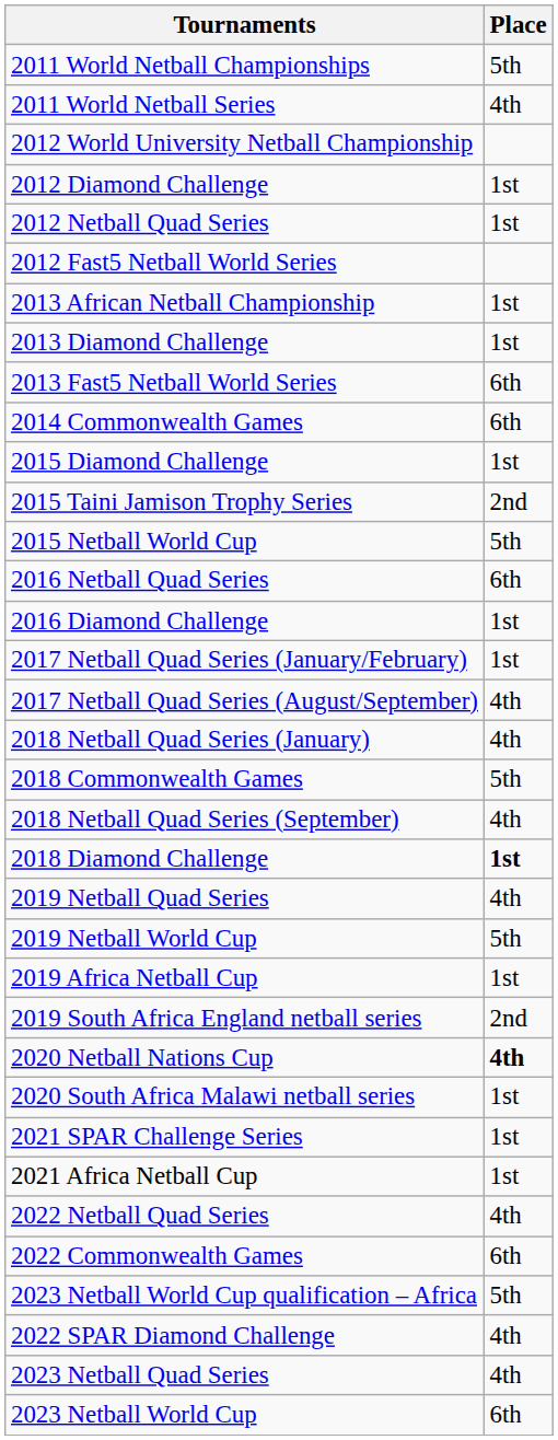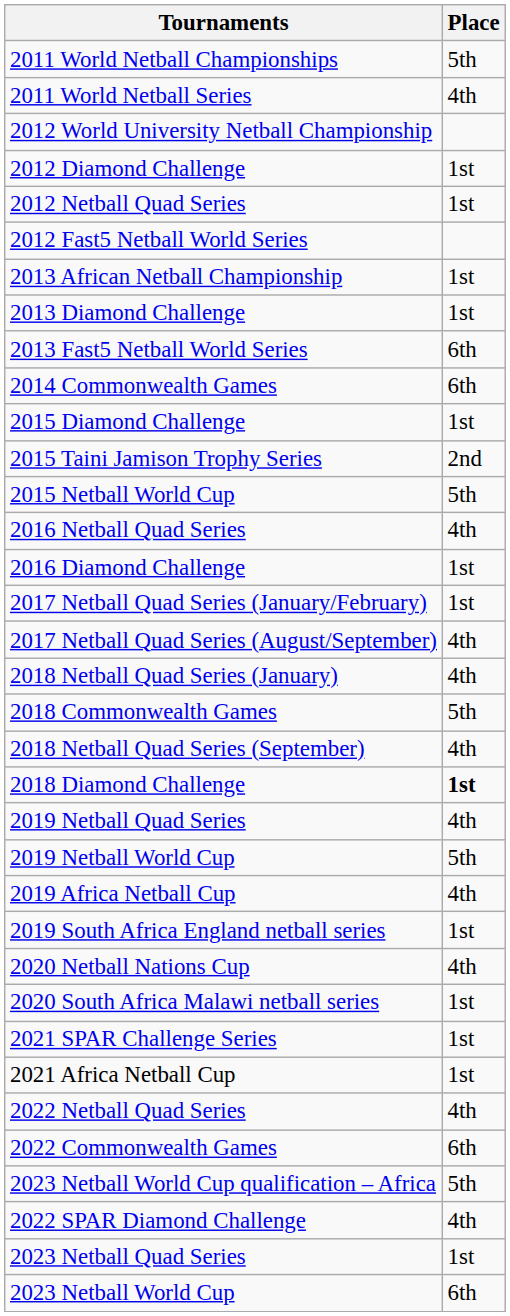2016 Netball Quad Series | Place: 6th -> 4th
2019 Africa Netball Cup | Place: 1st -> 4th
2019 South Africa England netball series | Place: 2nd -> 1st
2020 Netball Nations Cup | Place: bold -> normal
2023 Netball Quad Series | Place: 4th -> 1st
